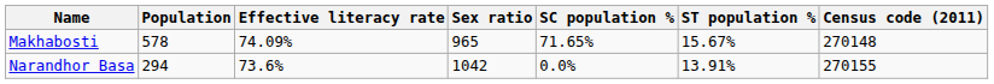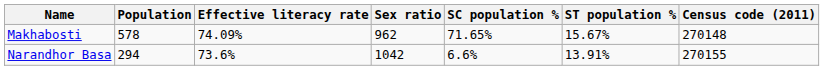Makhabosti | Sex ratio: 965 -> 962
Narandhor Basa | SC population %: 0.0% -> 6.6%
